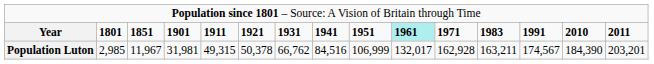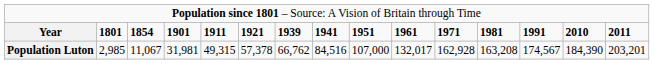Year | column 3: 1851 -> 1854
Year | column 7: 1931 -> 1939
Year | column 10: paleturquoise background -> no background
Year | column 12: 1983 -> 1981
Population Luton | column 3: 11,967 -> 11,067
Population Luton | column 6: 50,378 -> 57,378
Population Luton | column 9: 106,999 -> 107,000
Population Luton | column 12: 163,211 -> 163,208
